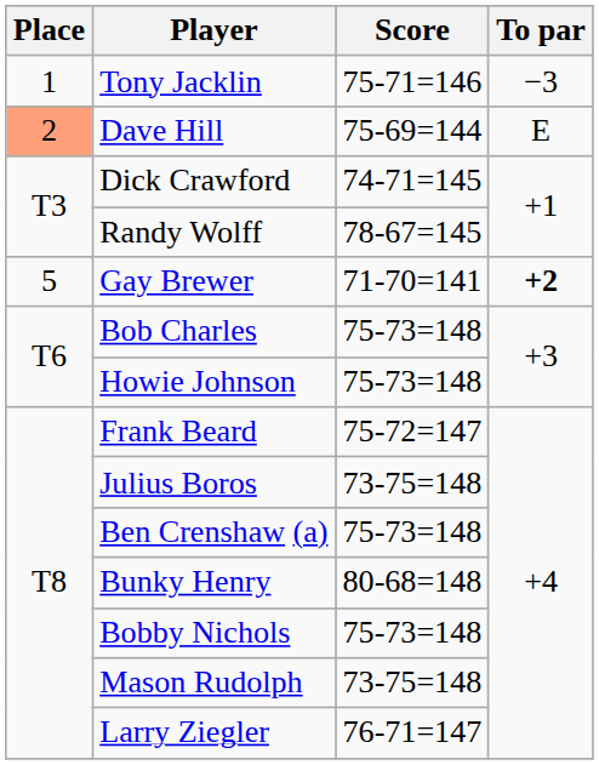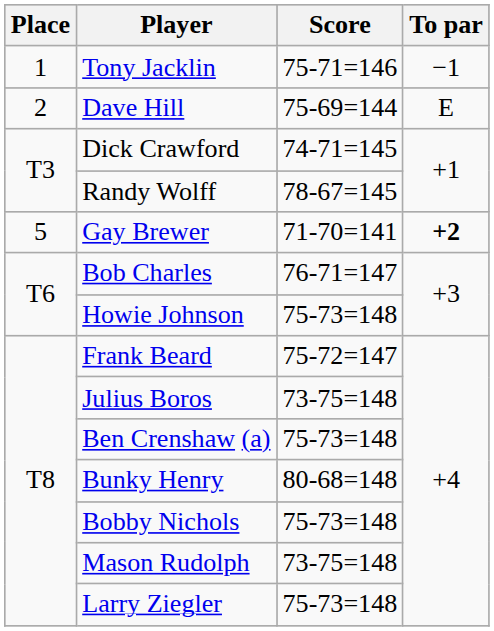Tony Jacklin | To par: −3 -> −1
Dave Hill | Place: lightsalmon background -> no background
Bob Charles | Score: 75-73=148 -> 76-71=147
Larry Ziegler | Score: 76-71=147 -> 75-73=148
